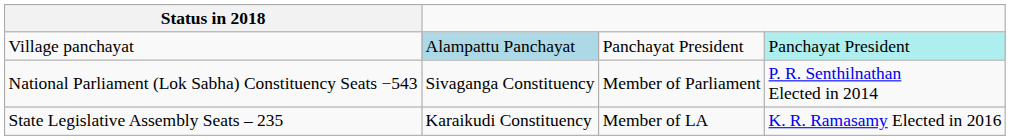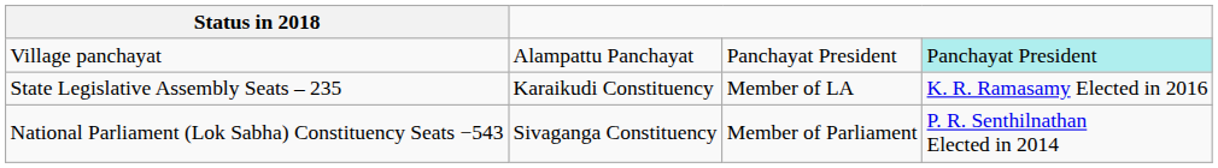Village panchayat | column 2: lightblue background -> no background
rows swapped: State Legislative Assembly Seats – 235 <-> National Parliament (Lok Sabha) Constituency Seats −543
